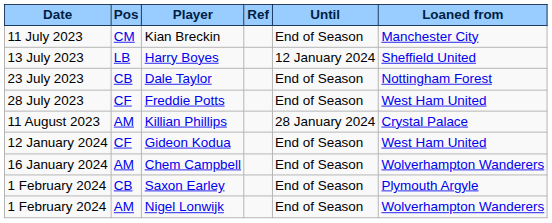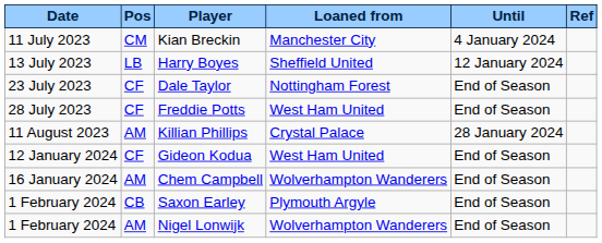columns swapped: Loaned from <-> Ref
Kian Breckin | Until: End of Season -> 4 January 2024
Dale Taylor | Pos: CB -> CF
